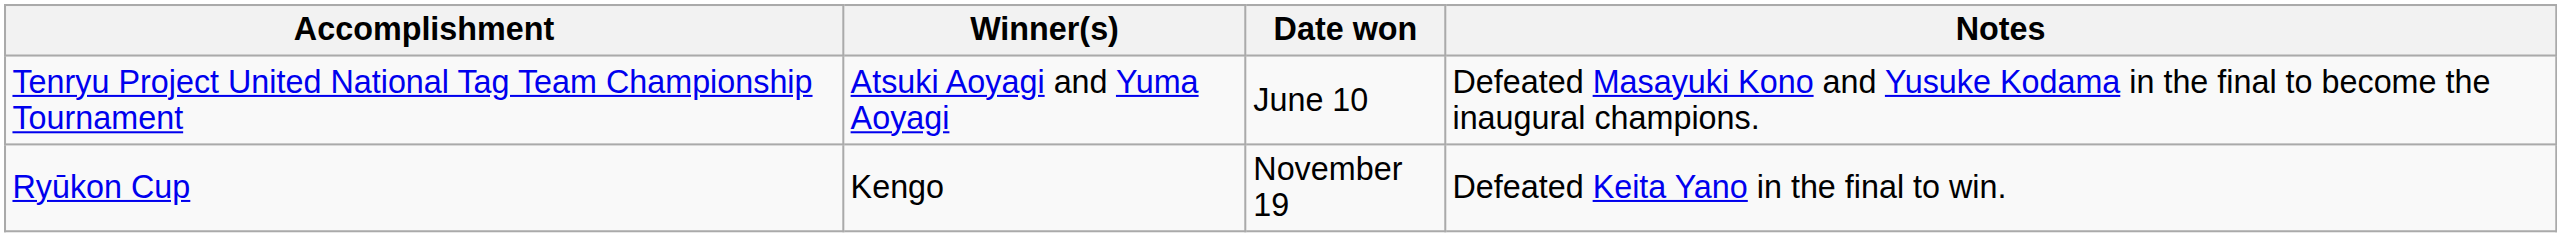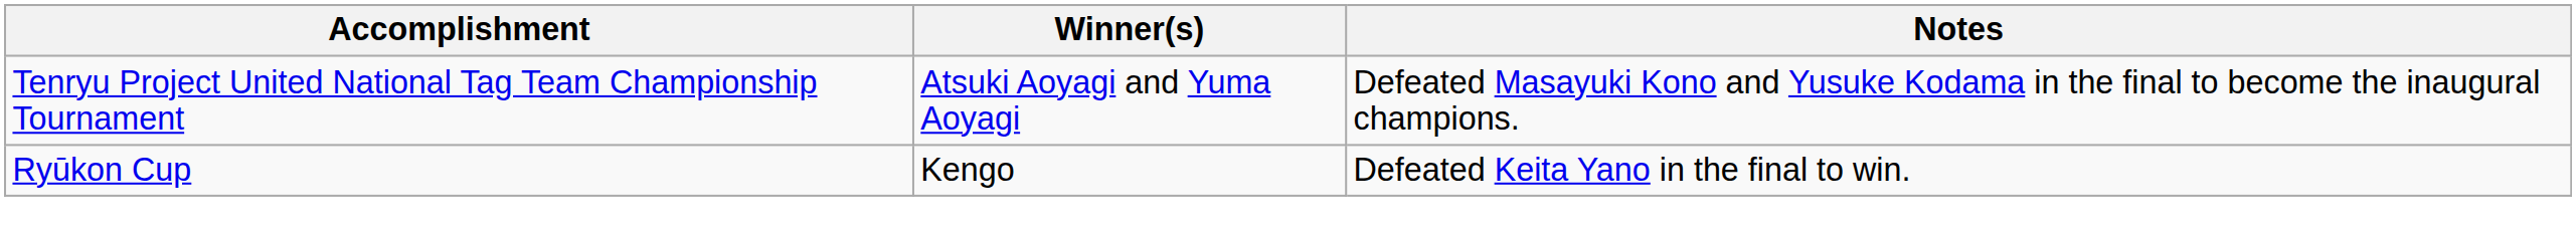- column: Date won | June 10 | November 19
